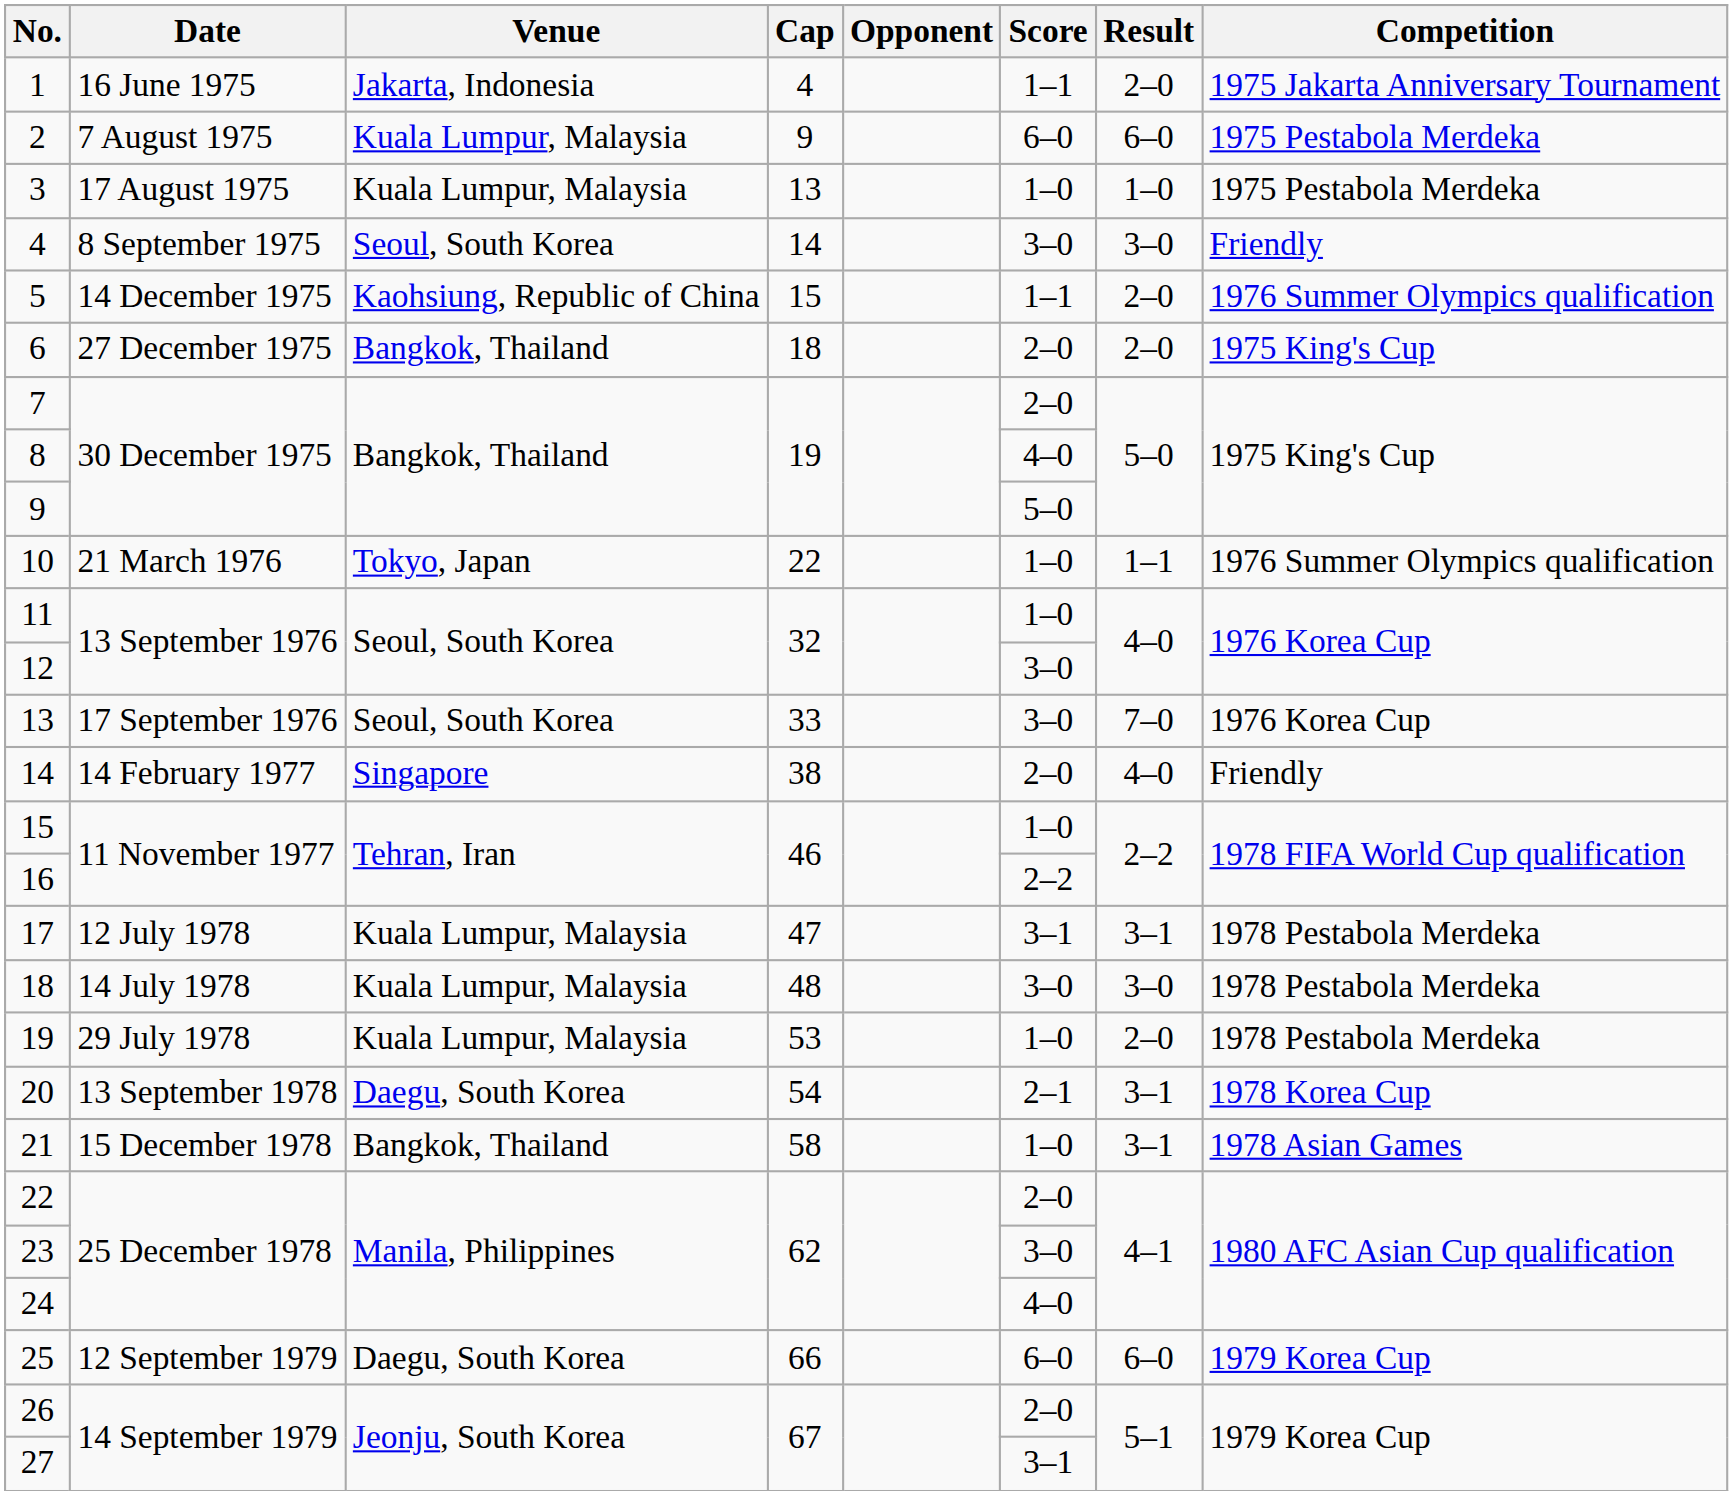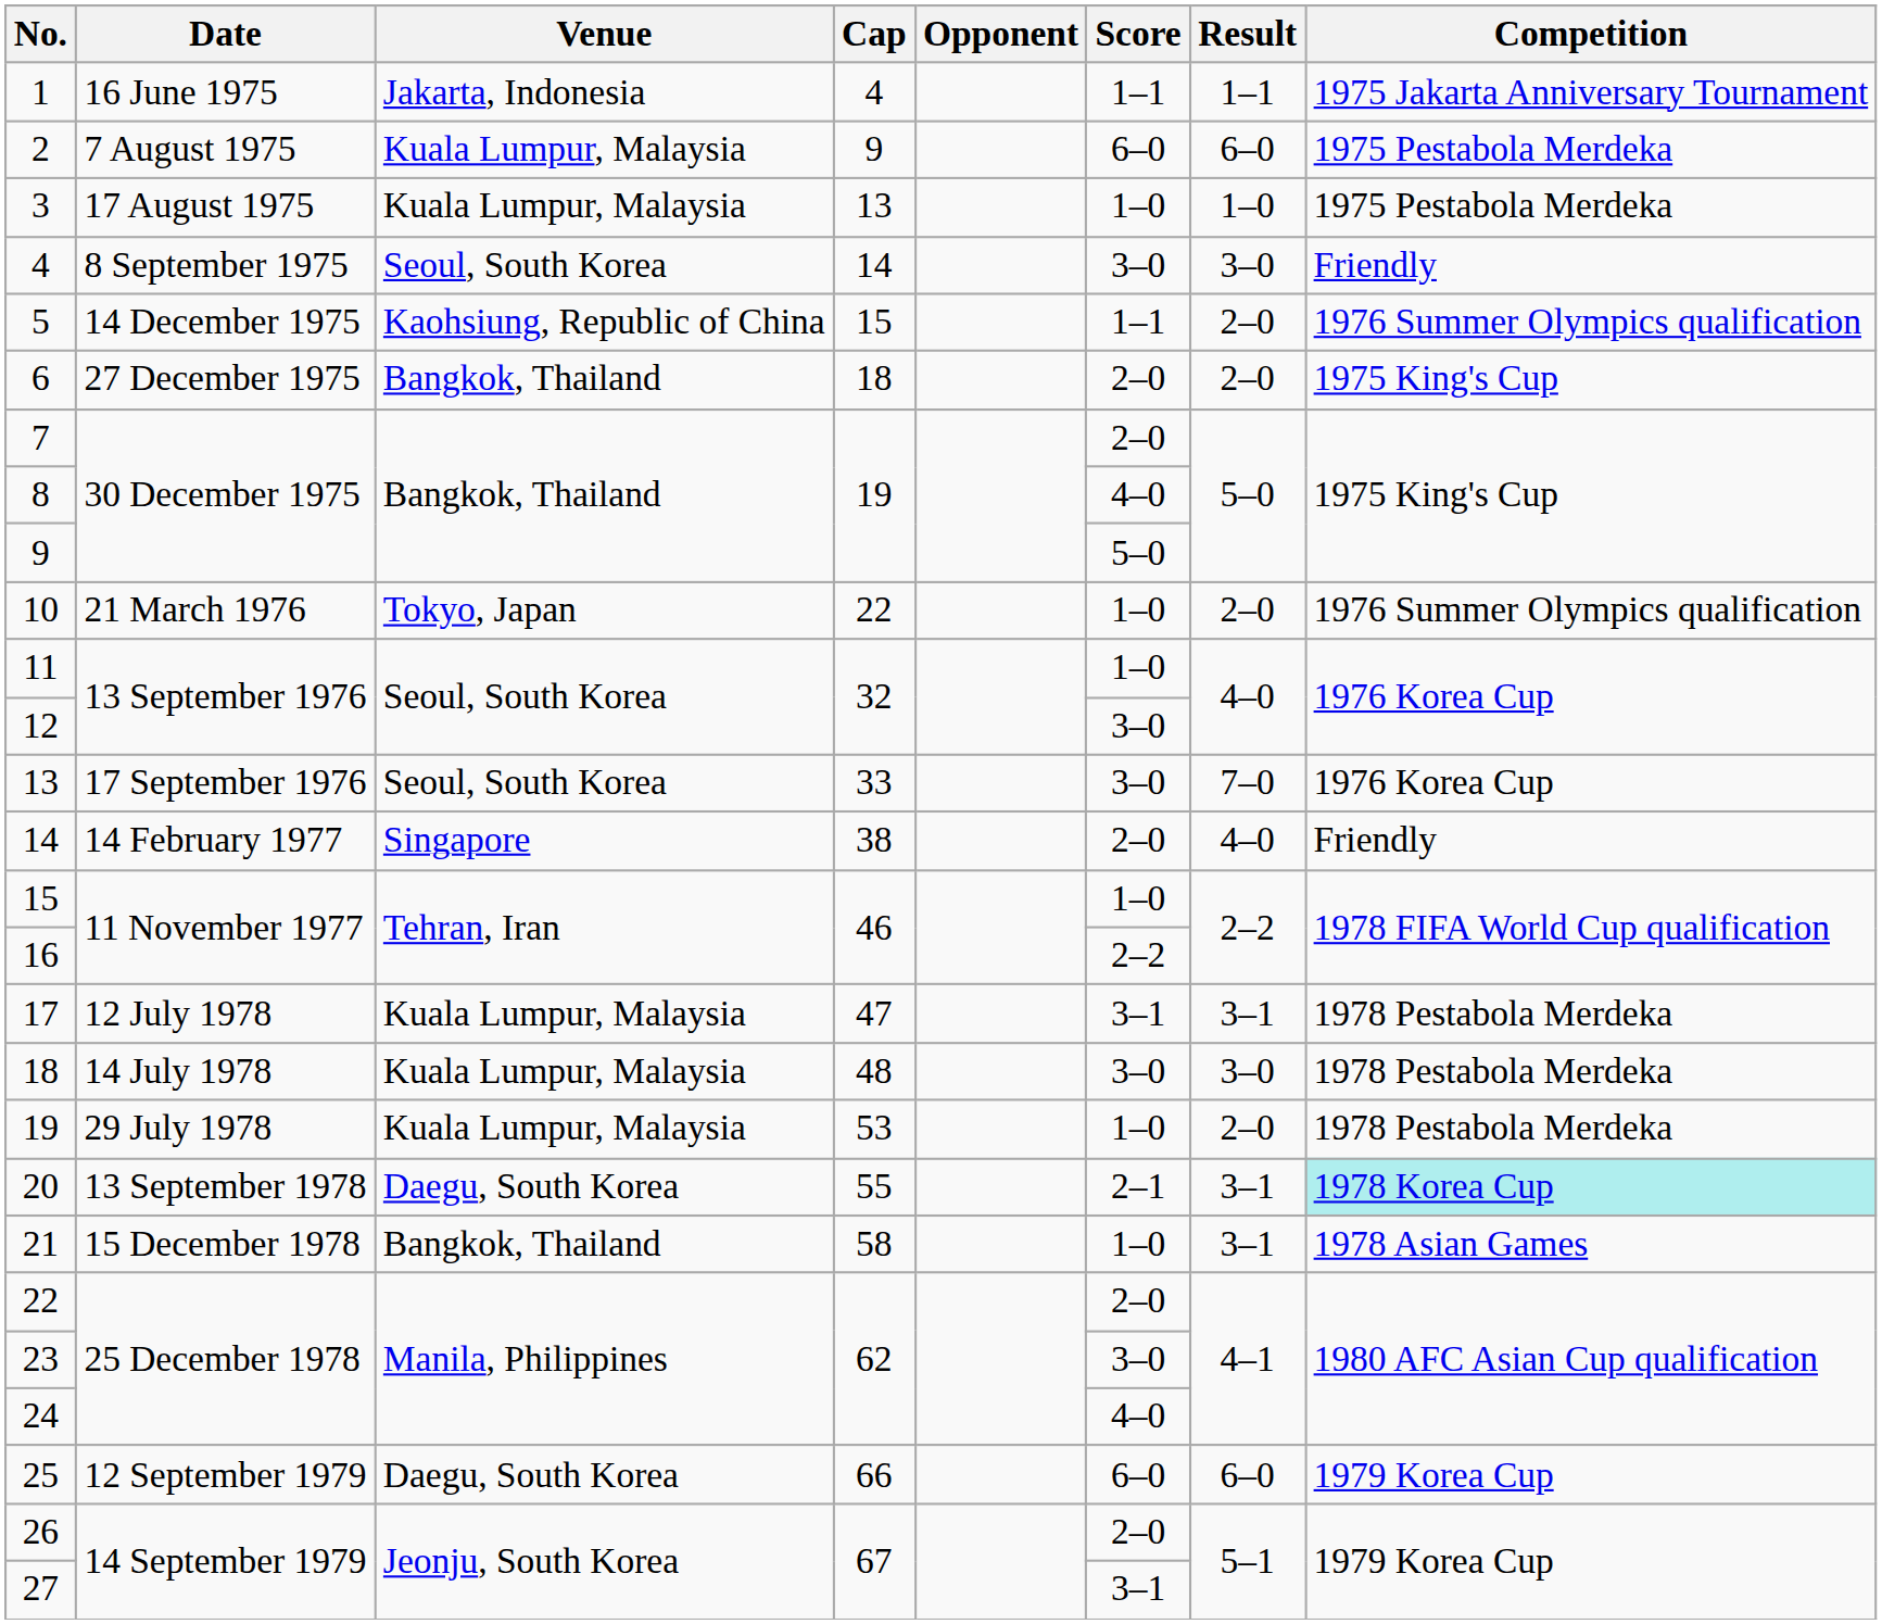1 | Result: 2–0 -> 1–1
10 | Result: 1–1 -> 2–0
20 | Cap: 54 -> 55
20 | Competition: no background -> paleturquoise background
